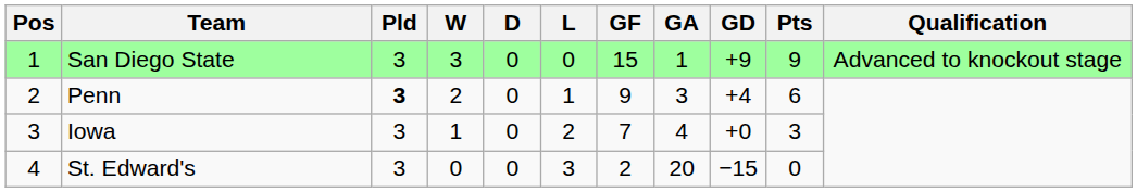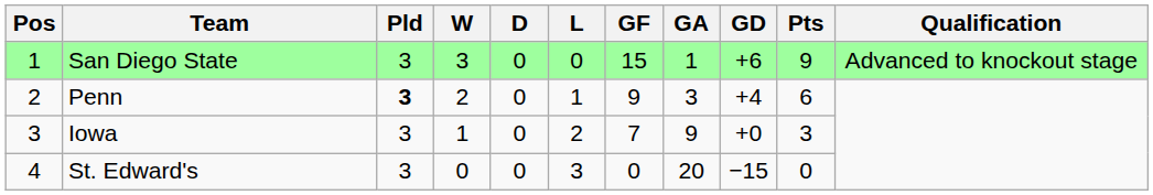San Diego State | GD: +9 -> +6
Iowa | GA: 4 -> 9
St. Edward's | GF: 2 -> 0
